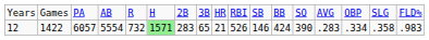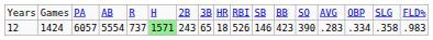12 | column 2: 1422 -> 1424
12 | column 5: 732 -> 737
12 | column 7: 283 -> 243
12 | column 9: 21 -> 18
12 | column 12: 424 -> 423
